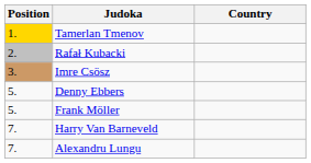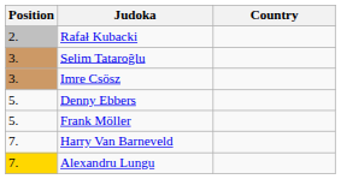- row: 1. | Tamerlan Tmenov
+ row: 3. | Selim Tataroğlu
Alexandru Lungu | Position: no background -> gold background
